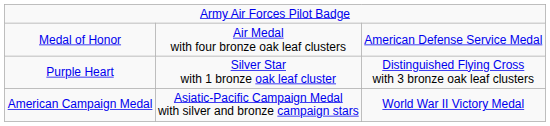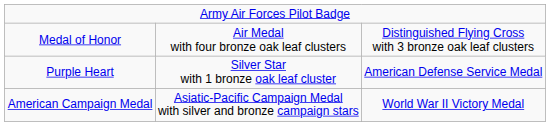Medal of Honor | column 3: American Defense Service Medal -> Distinguished Flying Cross with 3 bronze oak leaf clusters
Purple Heart | column 3: Distinguished Flying Cross with 3 bronze oak leaf clusters -> American Defense Service Medal
